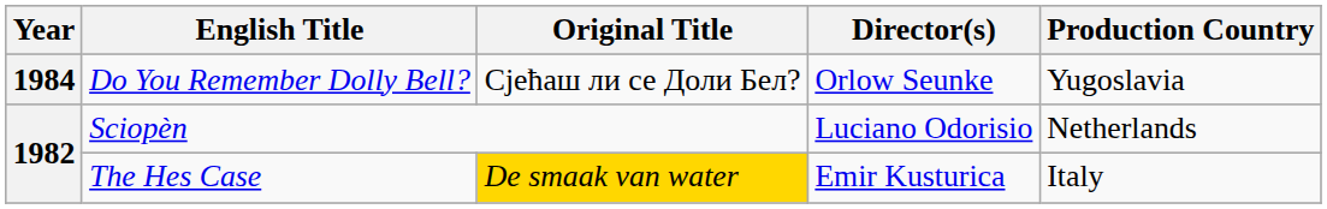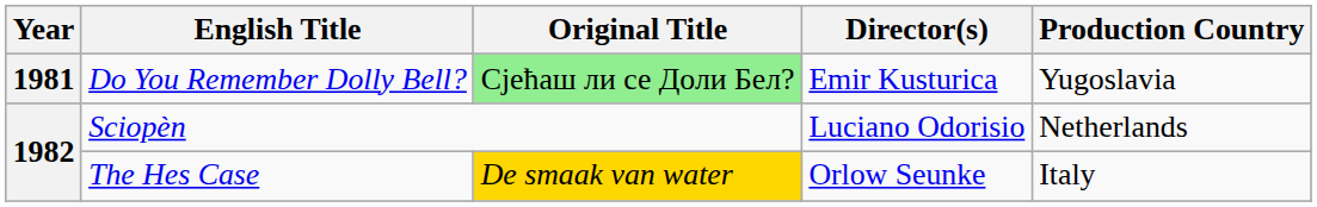Do You Remember Dolly Bell? | Year: 1984 -> 1981
Do You Remember Dolly Bell? | Original Title: no background -> lightgreen background
Do You Remember Dolly Bell? | Director(s): Orlow Seunke -> Emir Kusturica
The Hes Case | Director(s): Emir Kusturica -> Orlow Seunke
